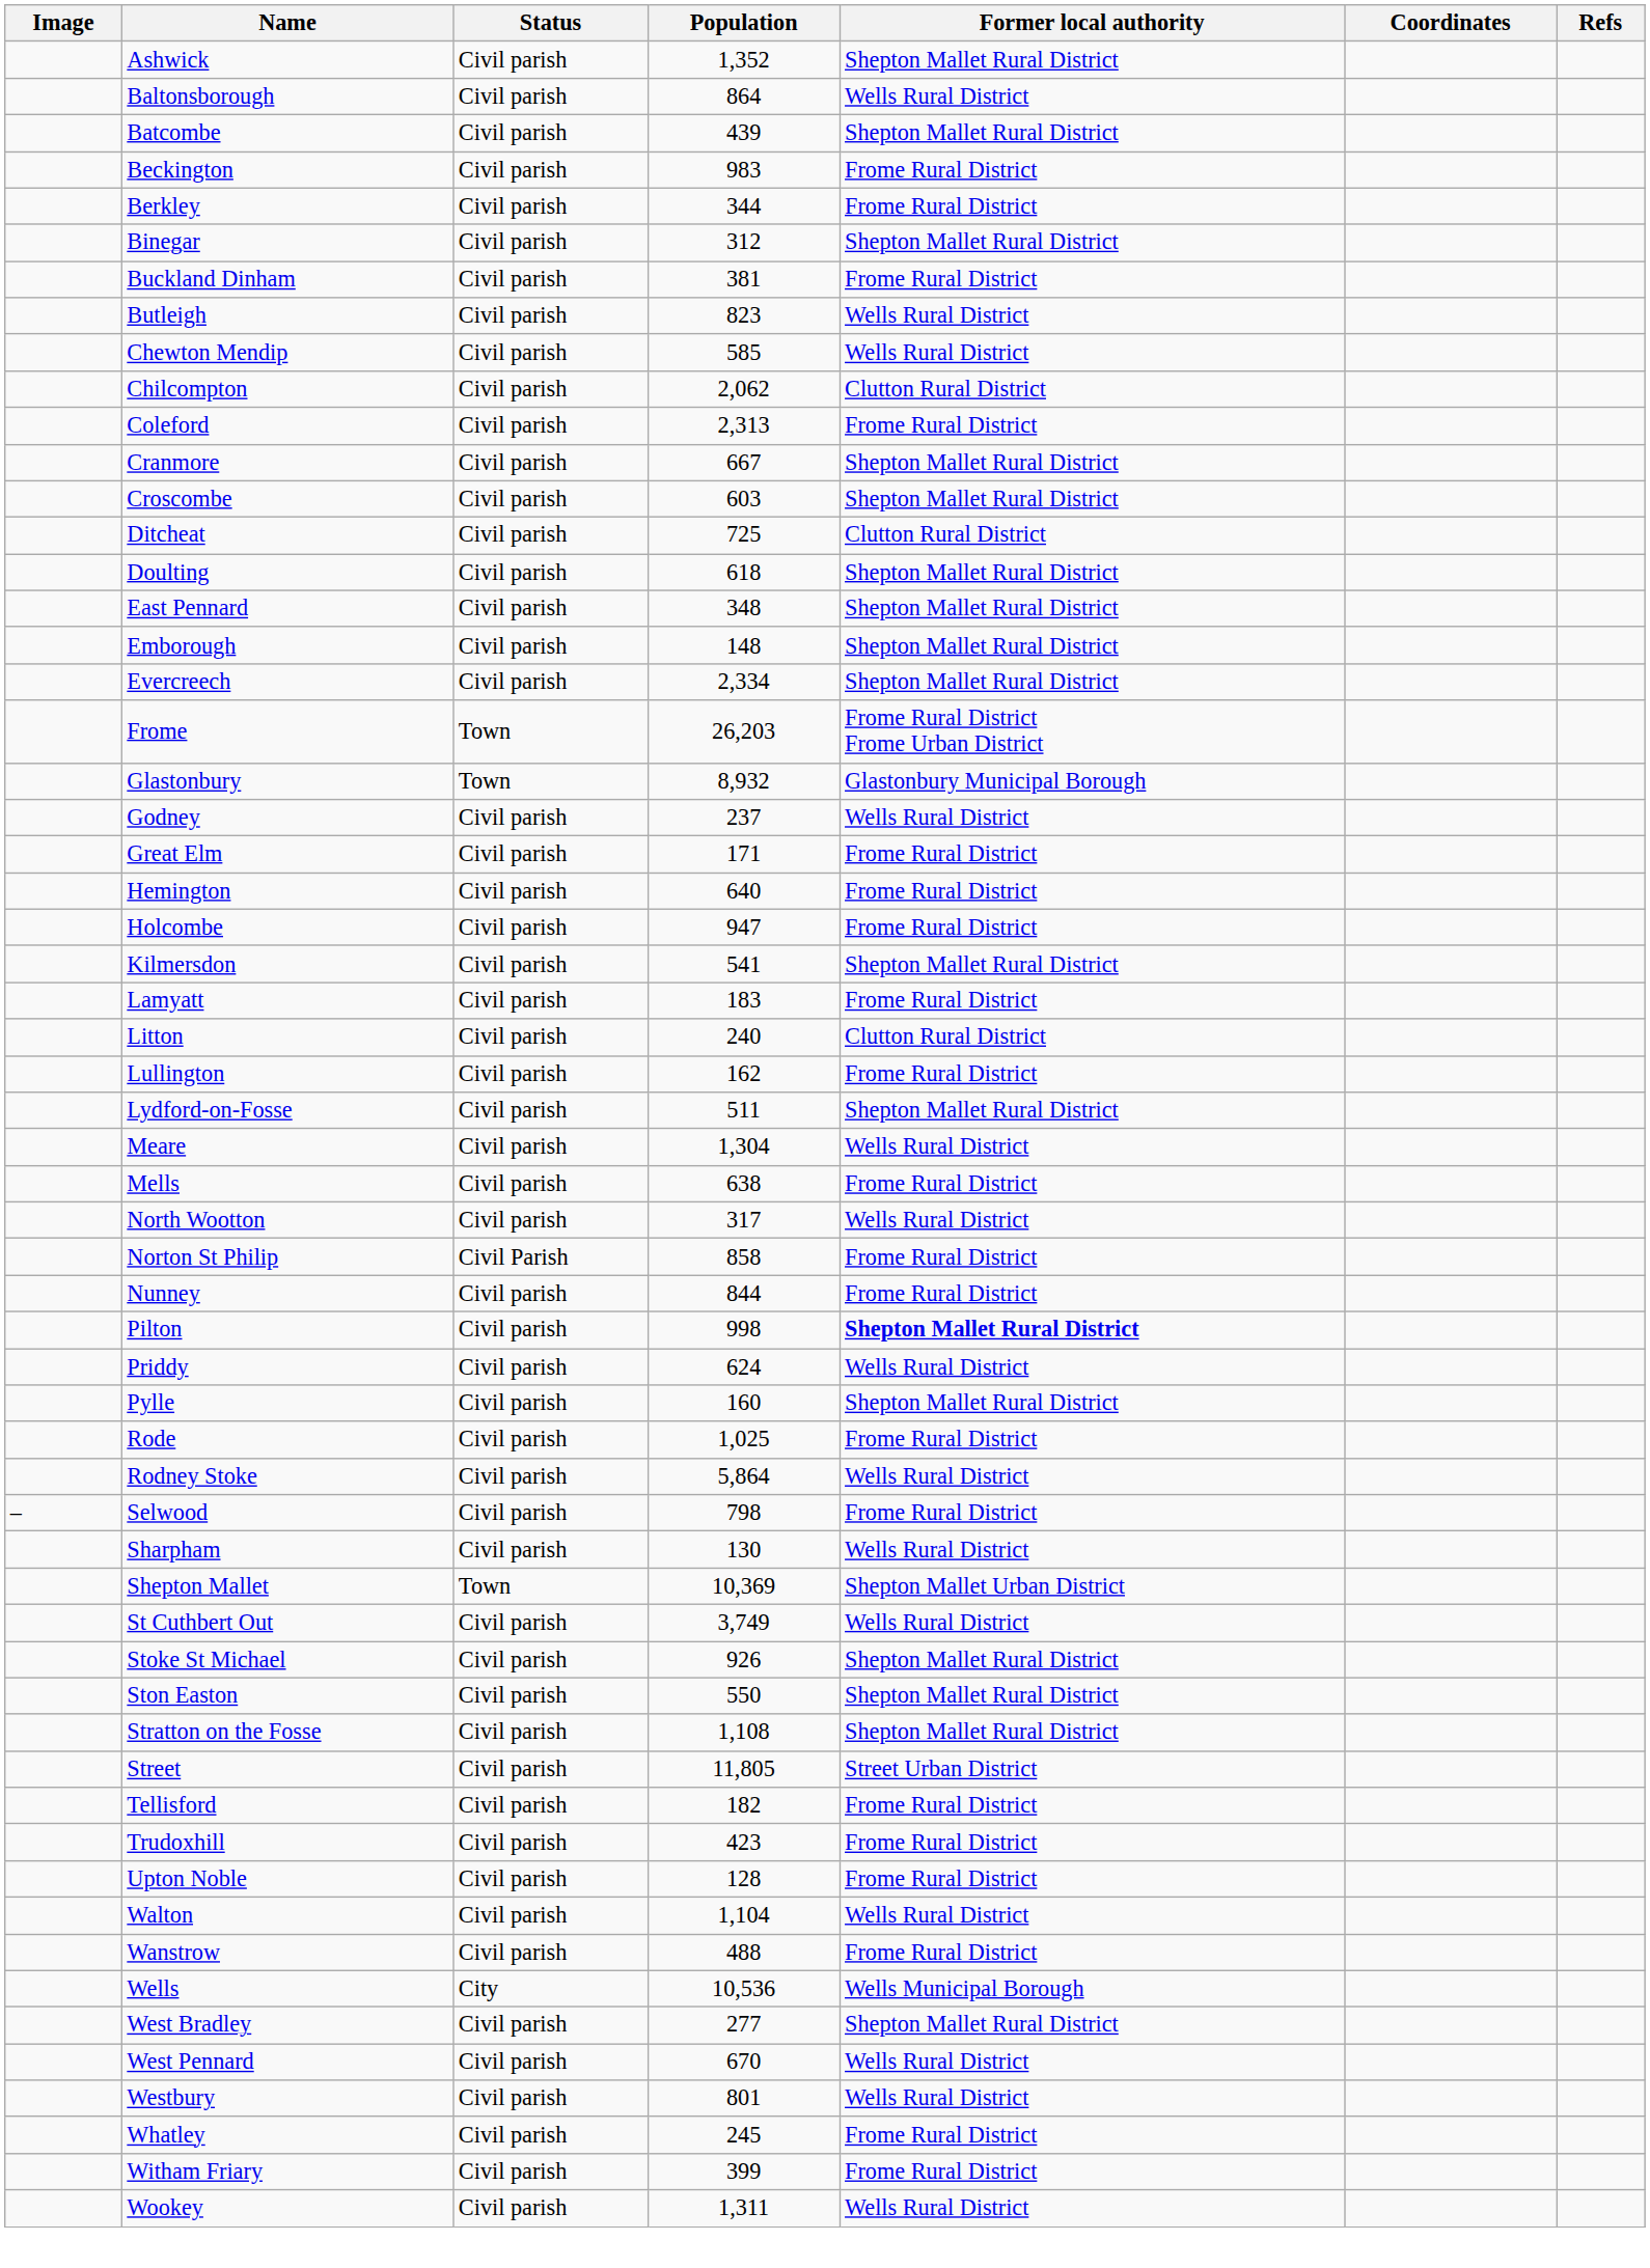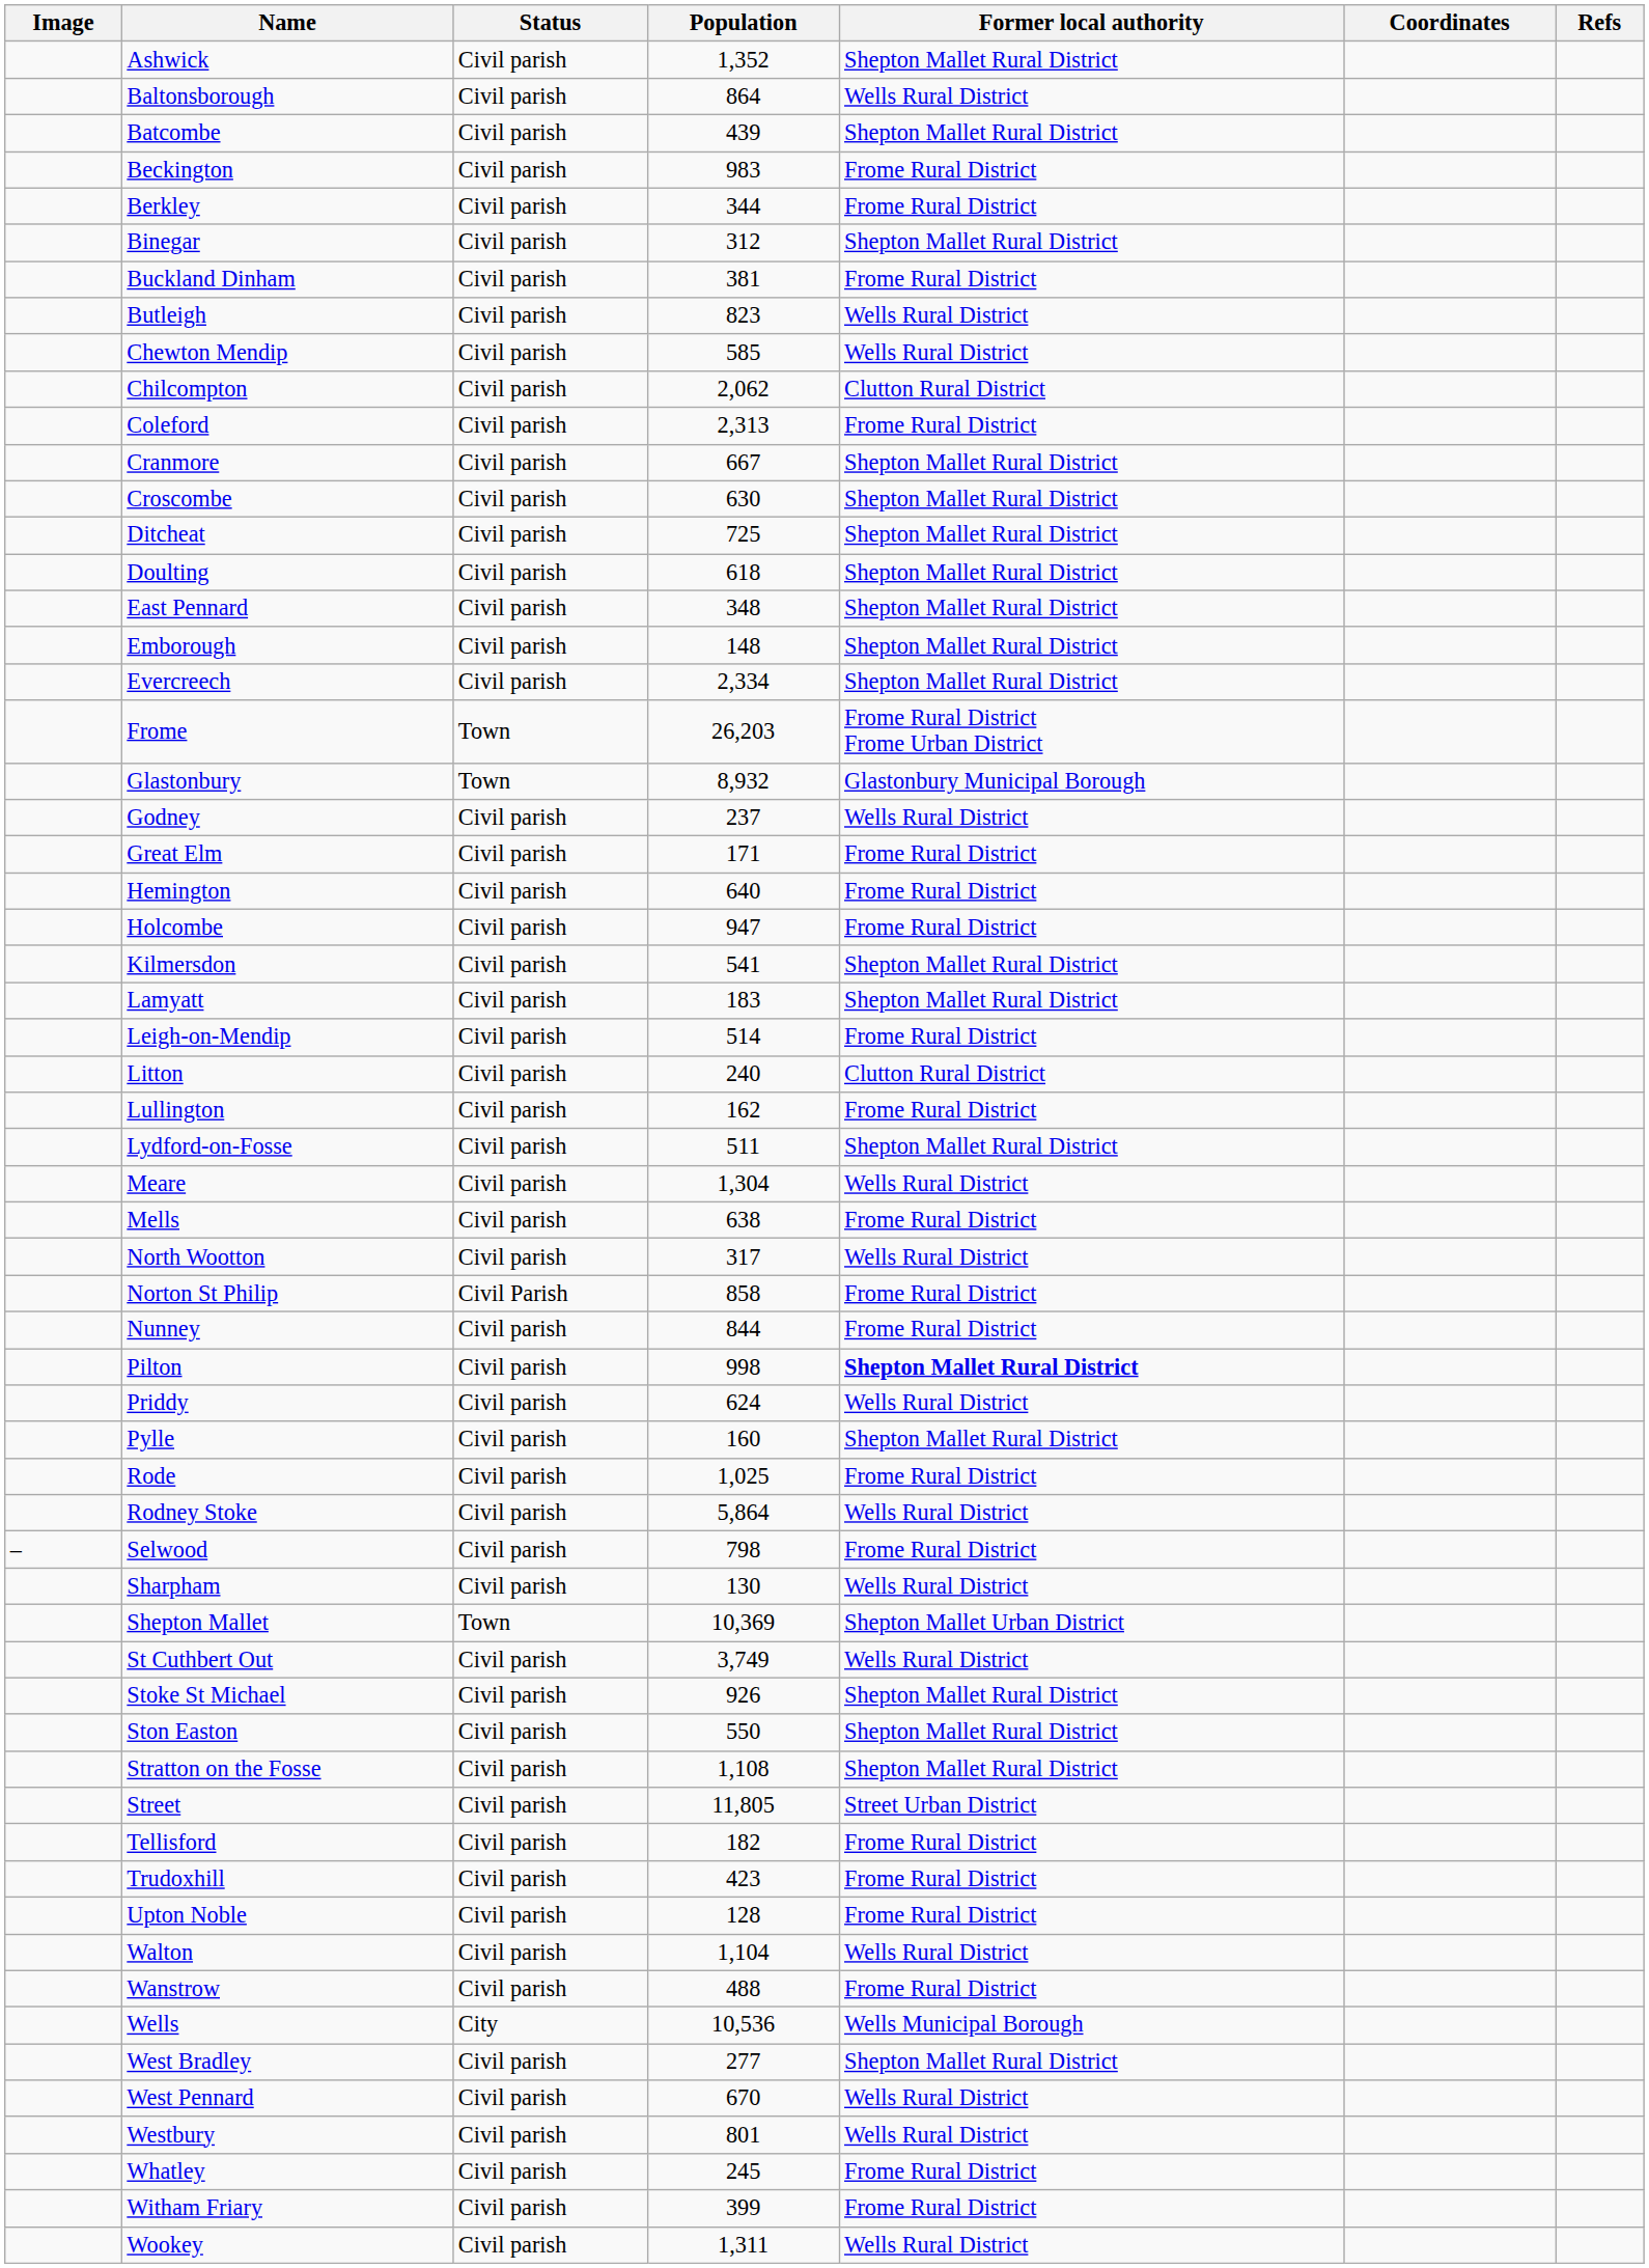Croscombe | Population: 603 -> 630
Ditcheat | Former local authority: Clutton Rural District -> Shepton Mallet Rural District
Lamyatt | Former local authority: Frome Rural District -> Shepton Mallet Rural District
+ row: Leigh-on-Mendip | Civil parish | 514 | Frome Rural District
